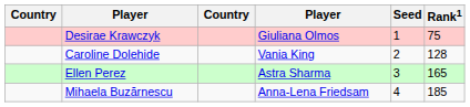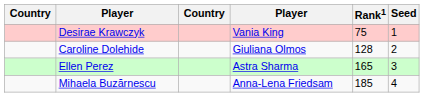columns swapped: Rank1 <-> Seed
Desirae Krawczyk | column 4: Giuliana Olmos -> Vania King
Caroline Dolehide | column 4: Vania King -> Giuliana Olmos
